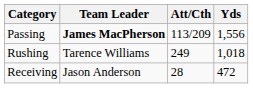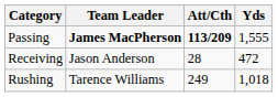Passing | Att/Cth: normal -> bold
Passing | Yds: 1,556 -> 1,555
rows swapped: Rushing <-> Receiving
